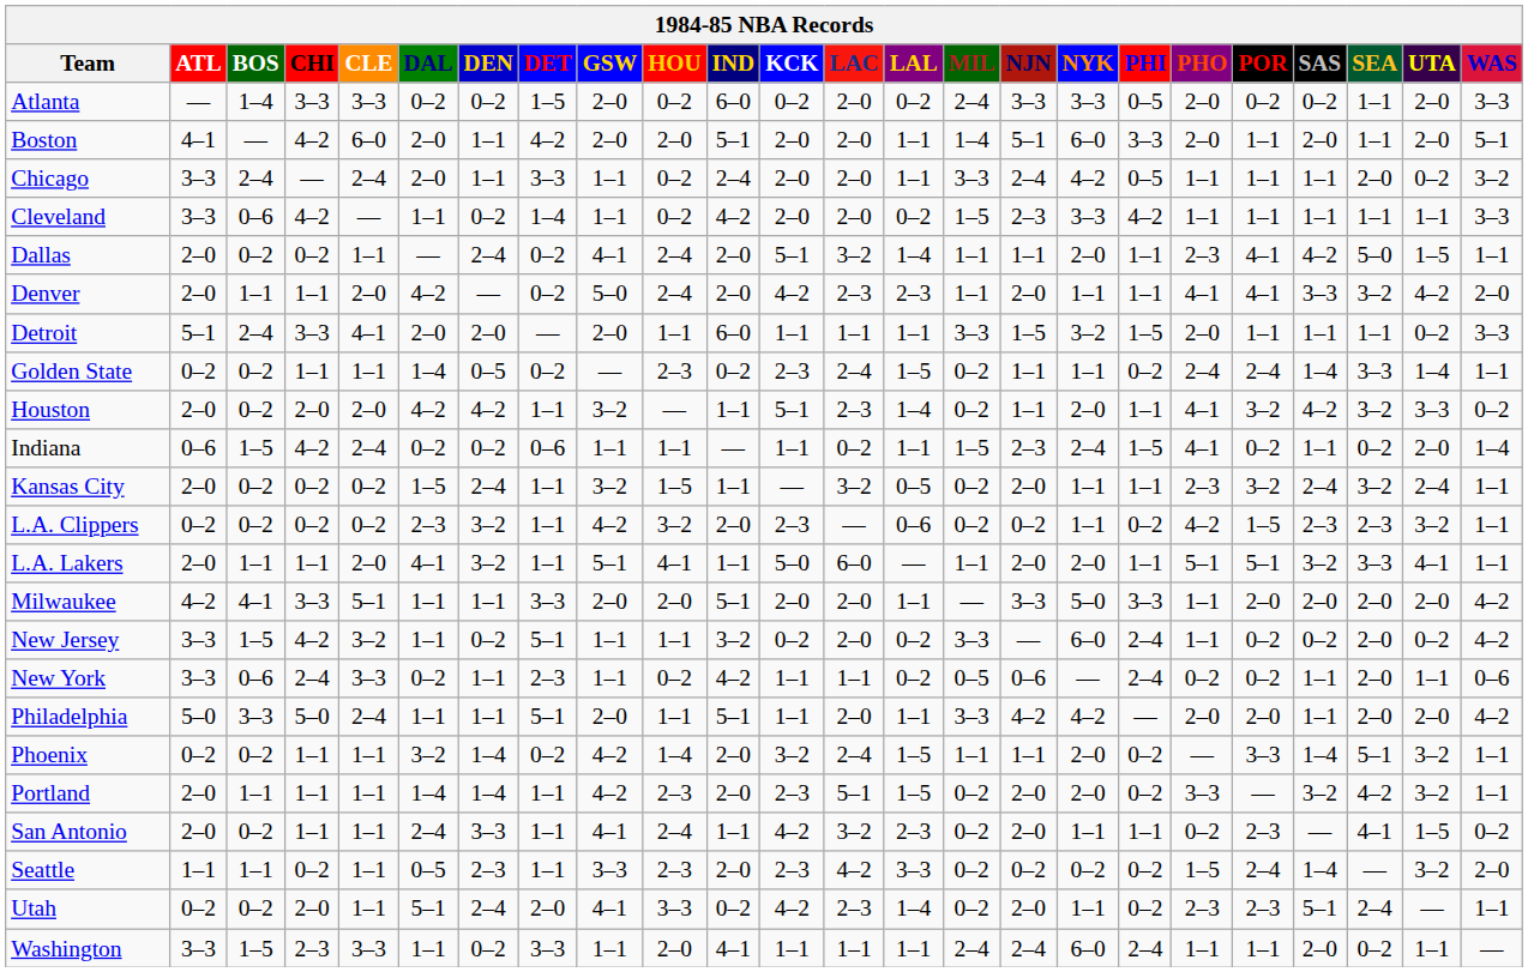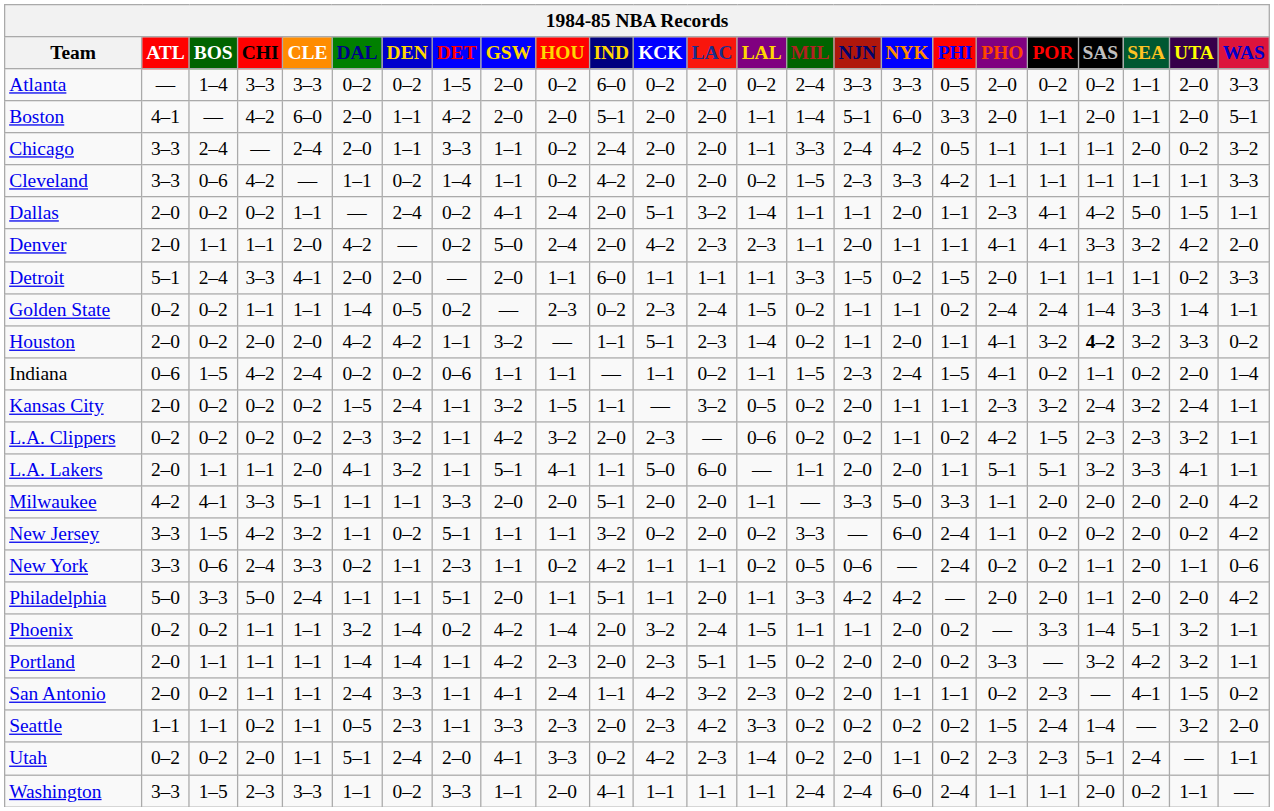Detroit | NYK: 3–2 -> 0–2
Houston | SAS: normal -> bold
